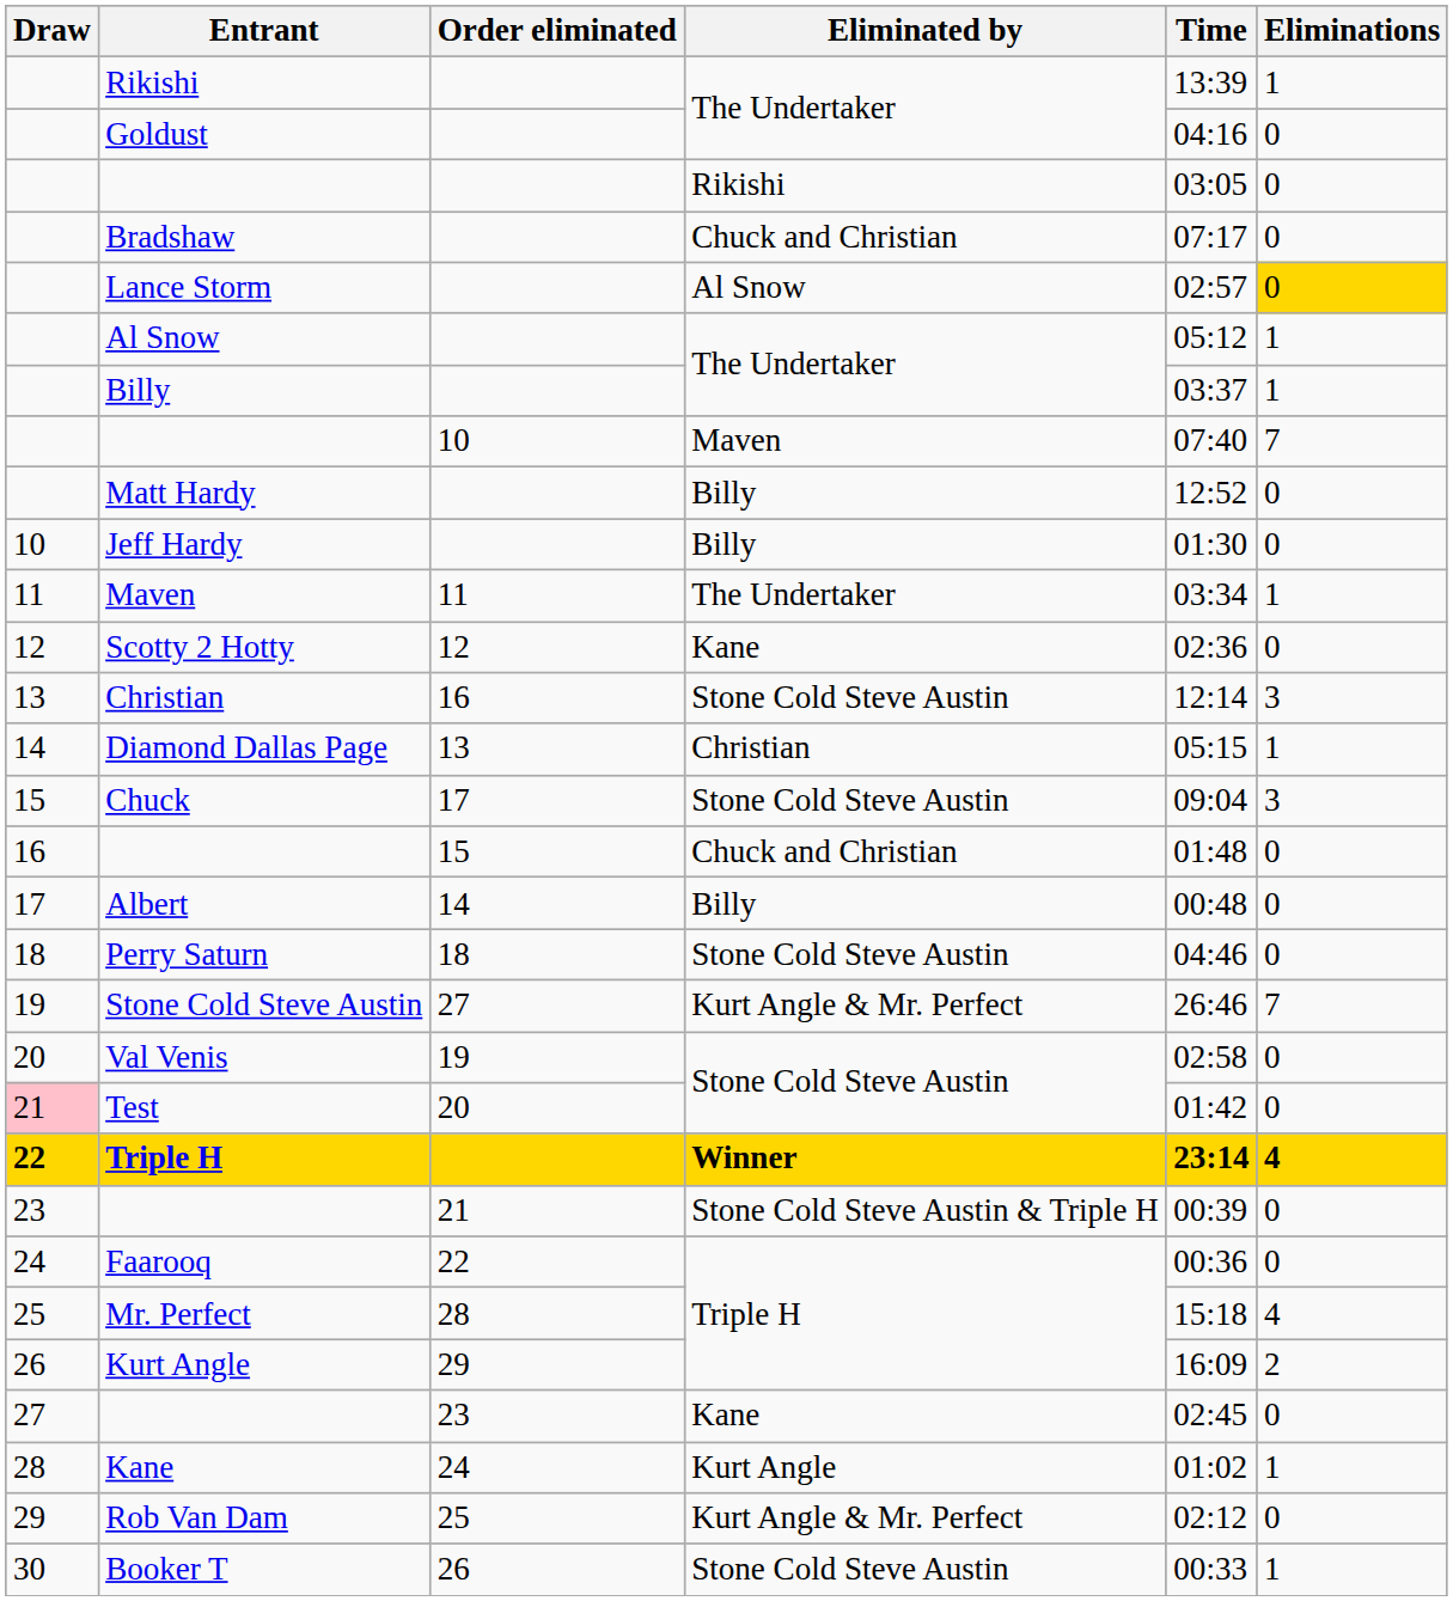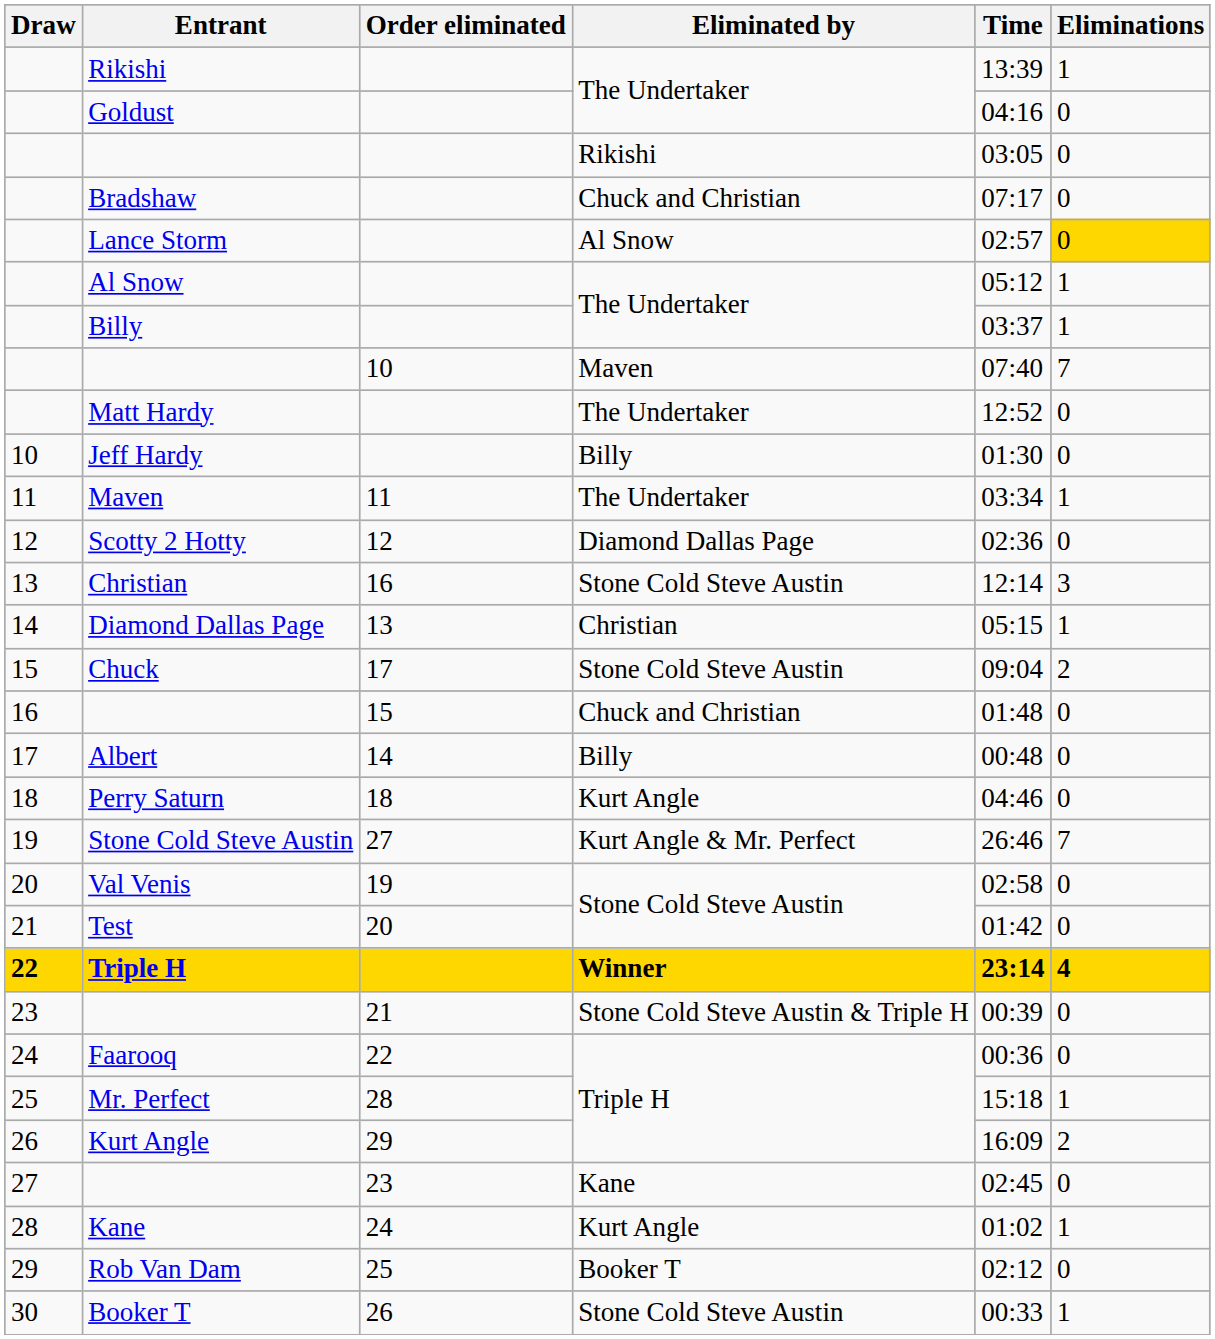Matt Hardy | Eliminated by: Billy -> The Undertaker
Scotty 2 Hotty | Eliminated by: Kane -> Diamond Dallas Page
Chuck | Eliminations: 3 -> 2
Perry Saturn | Eliminated by: Stone Cold Steve Austin -> Kurt Angle
Test | Draw: pink background -> no background
Mr. Perfect | Eliminations: 4 -> 1
Rob Van Dam | Eliminated by: Kurt Angle & Mr. Perfect -> Booker T
